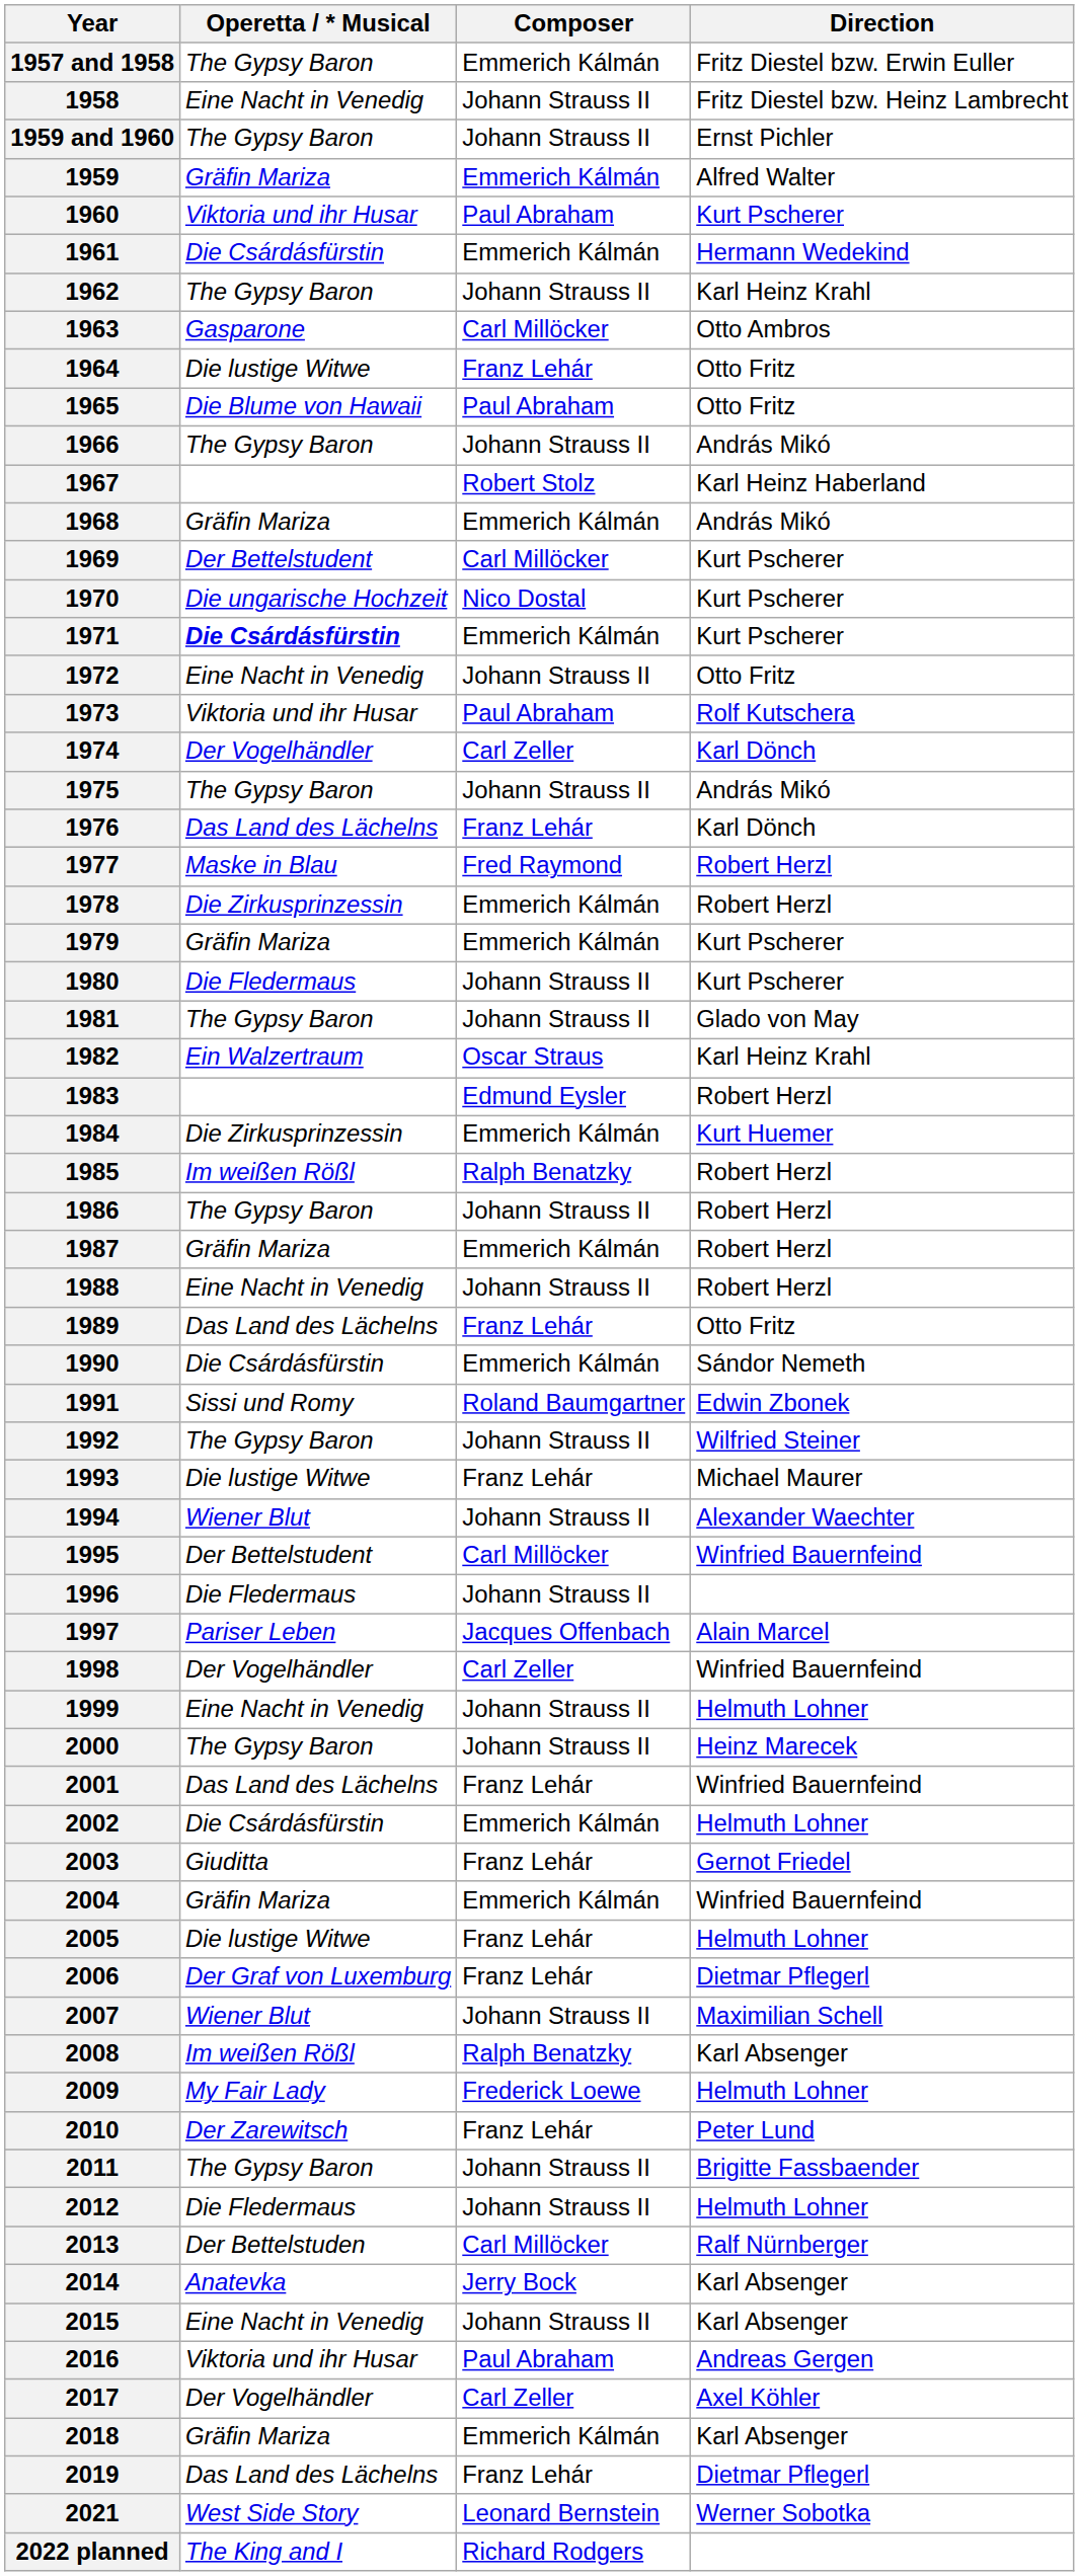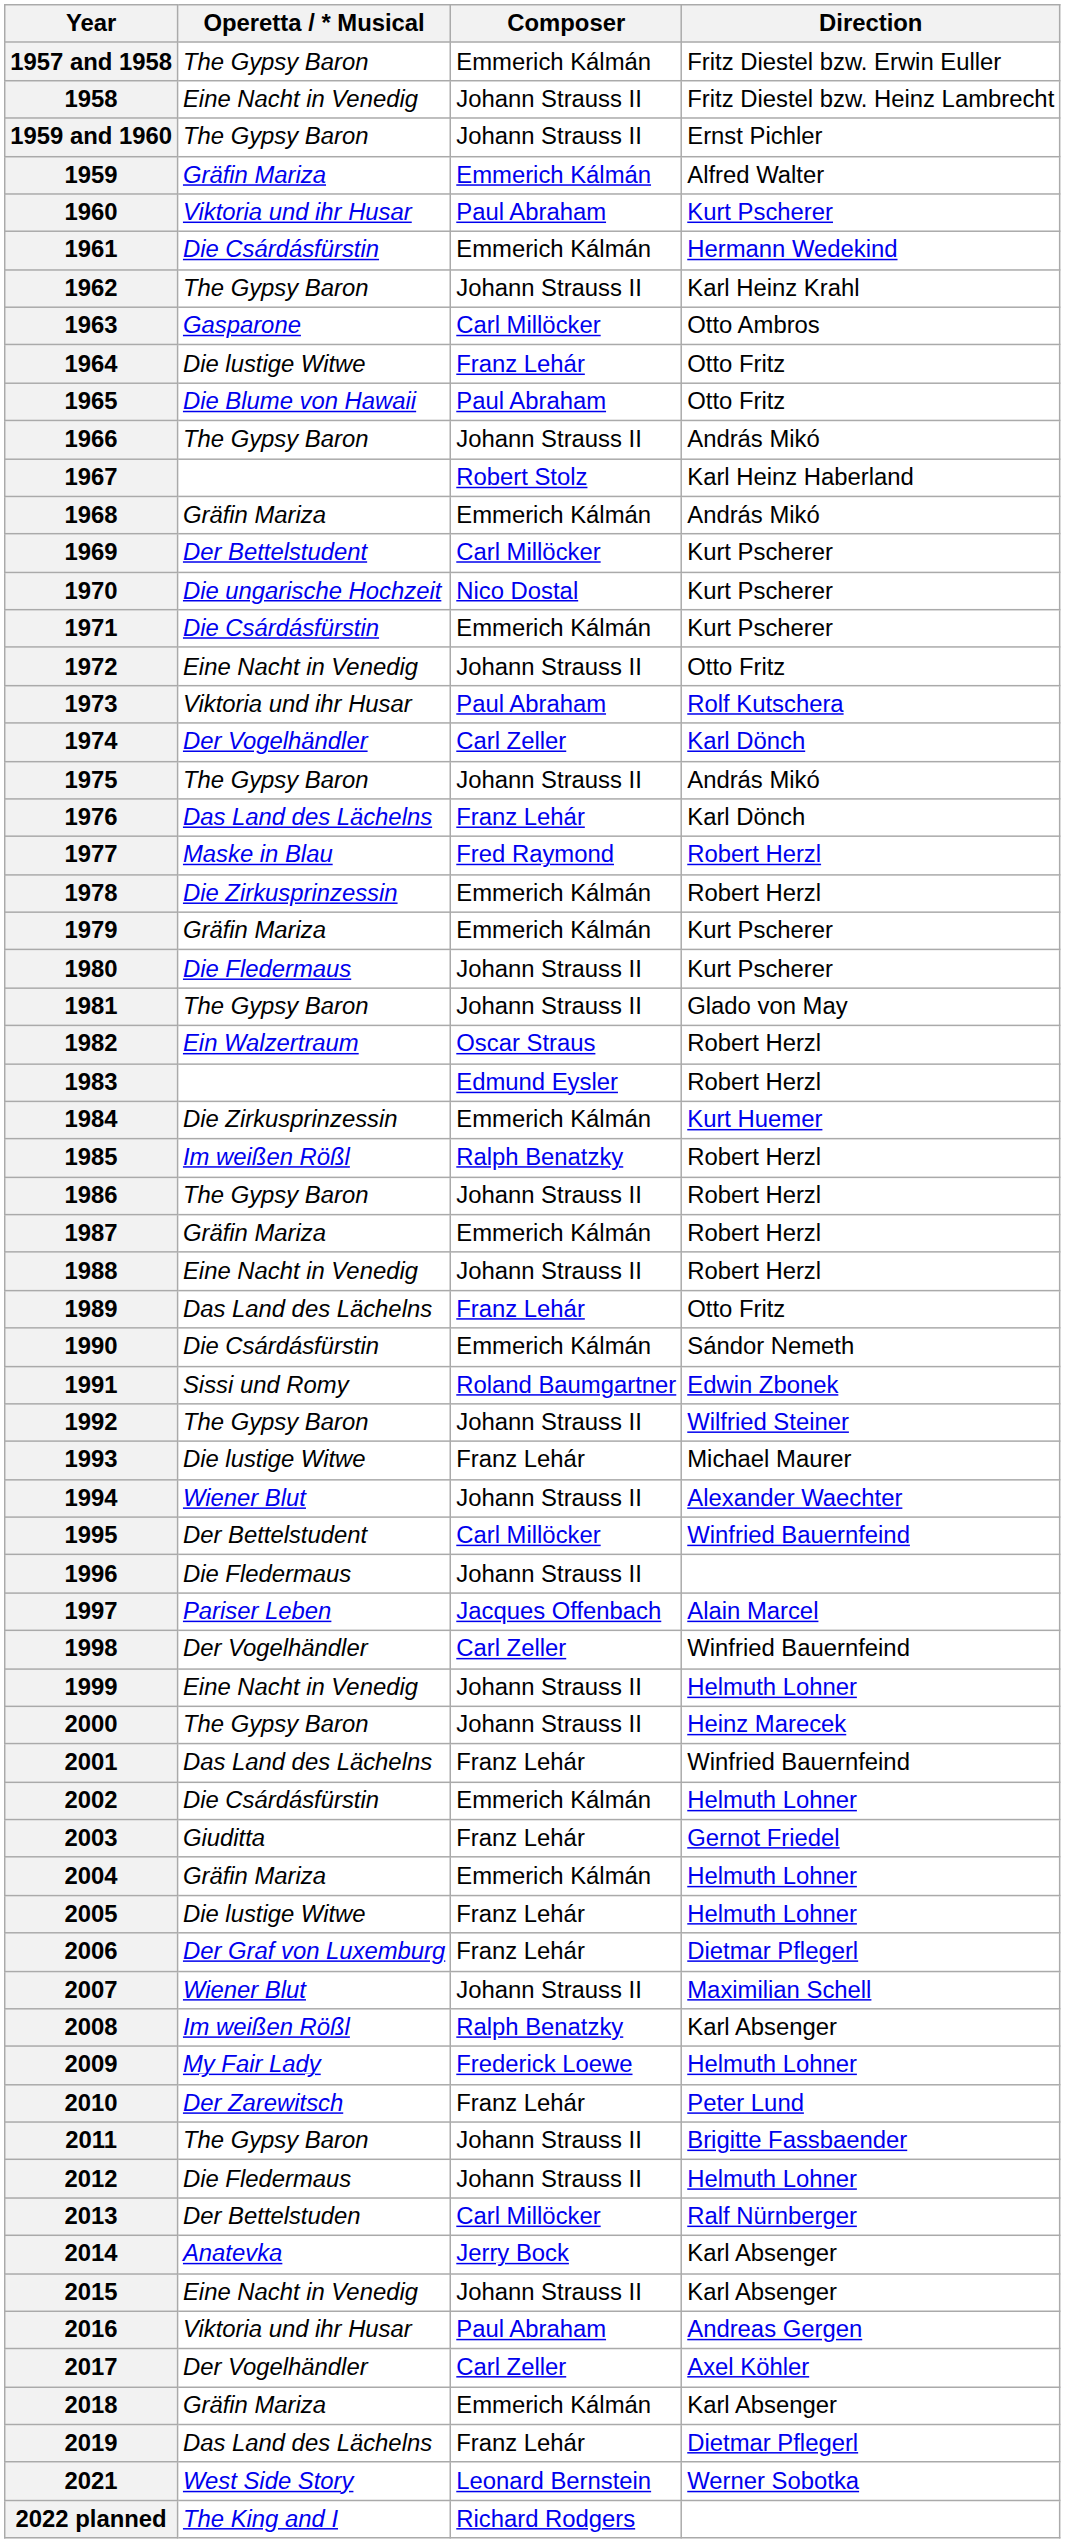1971 | Operetta / * Musical: bold -> normal
1982 | Direction: Karl Heinz Krahl -> Robert Herzl
2004 | Direction: Winfried Bauernfeind -> Helmuth Lohner
